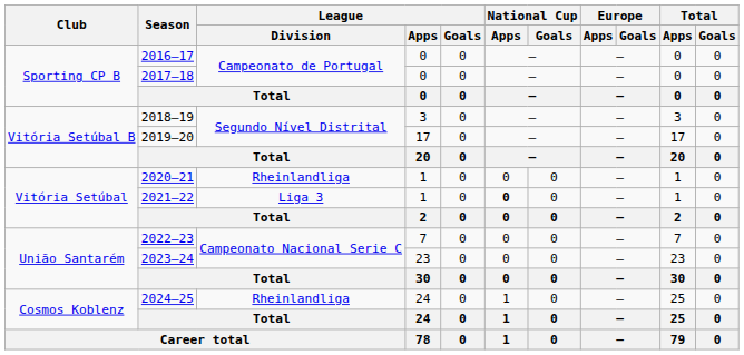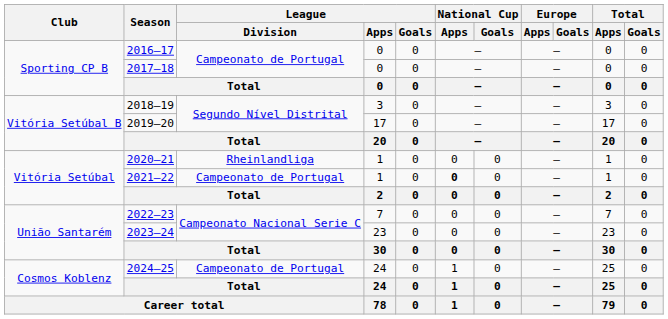2021–22 | League / Division: Liga 3 -> Campeonato de Portugal
2024–25 | League / Division: Rheinlandliga -> Campeonato de Portugal
